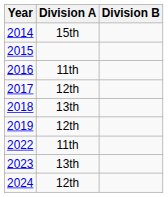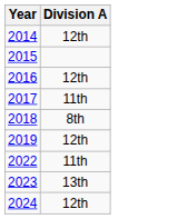- column: Division B
2014 | Division A: 15th -> 12th
2016 | Division A: 11th -> 12th
2017 | Division A: 12th -> 11th
2018 | Division A: 13th -> 8th
